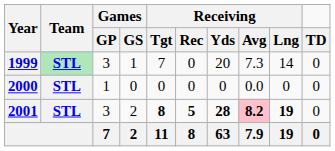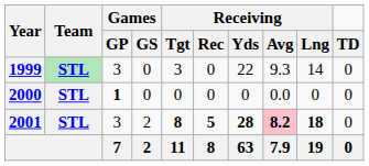1999 | Games / GS: 1 -> 0
1999 | Receiving / Tgt: 7 -> 3
1999 | Receiving / Yds: 20 -> 22
1999 | Receiving / Avg: 7.3 -> 9.3
2000 | Games / GP: normal -> bold
2001 | Receiving / Lng: 19 -> 18
